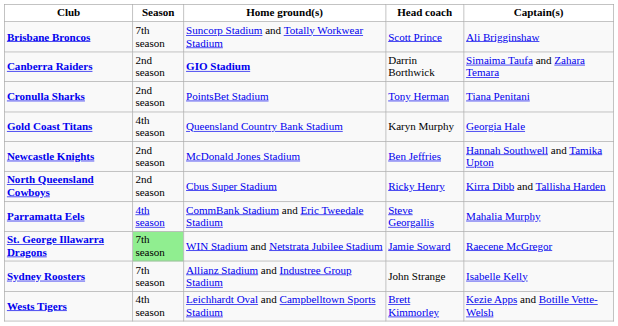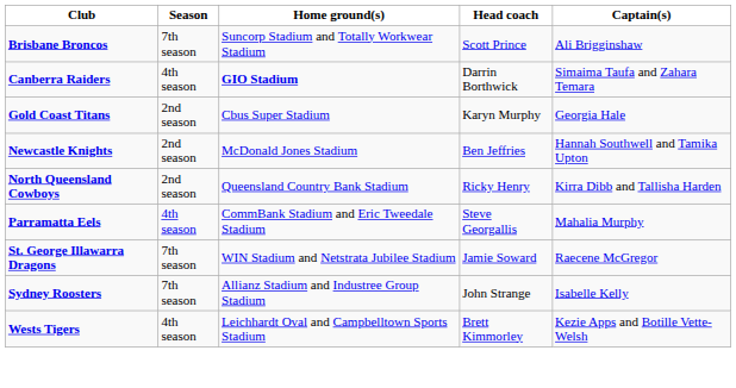Canberra Raiders | Season: 2nd season -> 4th season
- row: Cronulla Sharks | 2nd season | PointsBet Stadium | Tony Herman | Tiana Penitani
Gold Coast Titans | Season: 4th season -> 2nd season
Gold Coast Titans | Home ground(s): Queensland Country Bank Stadium -> Cbus Super Stadium
North Queensland Cowboys | Home ground(s): Cbus Super Stadium -> Queensland Country Bank Stadium
St. George Illawarra Dragons | Season: lightgreen background -> no background
